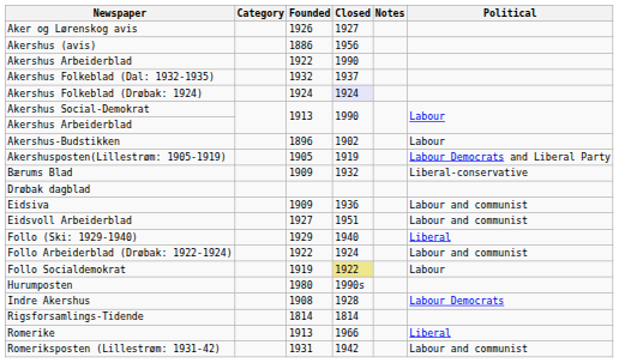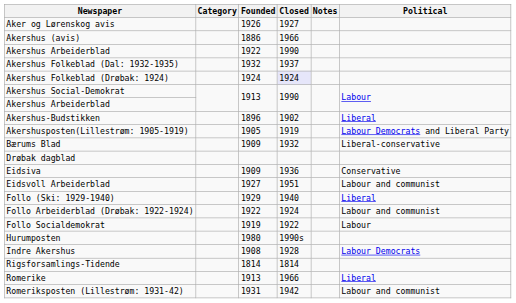Akershus (avis) | Closed: 1956 -> 1966
Akershus-Budstikken | Political: Labour -> Liberal
Eidsiva | Political: Labour and communist -> Conservative
Follo Socialdemokrat | Closed: khaki background -> no background
